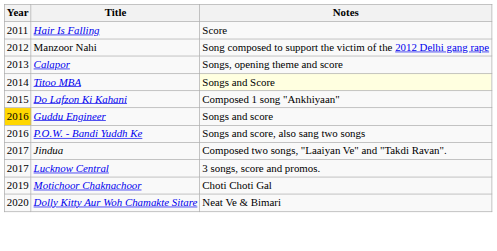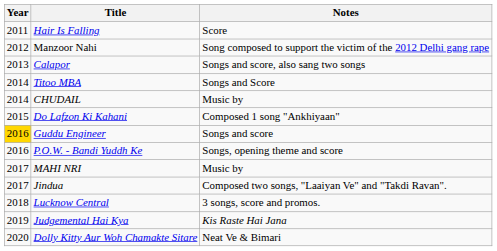Calapor | Notes: Songs, opening theme and score -> Songs and score, also sang two songs
Titoo MBA | Notes: lightyellow background -> no background
+ row: 2014 | CHUDAIL | Music by
P.O.W. - Bandi Yuddh Ke | Notes: Songs and score, also sang two songs -> Songs, opening theme and score
+ row: 2017 | MAHI NRI | Music by
Lucknow Central | Year: 2017 -> 2018
+ row: 2019 | Judgemental Hai Kya | Kis Raste Hai Jana
- row: 2019 | Motichoor Chaknachoor | Choti Choti Gal
